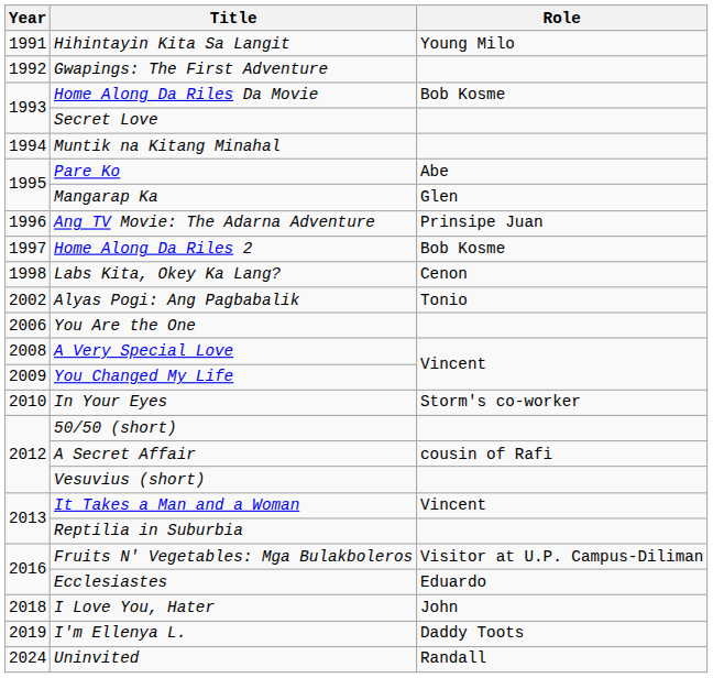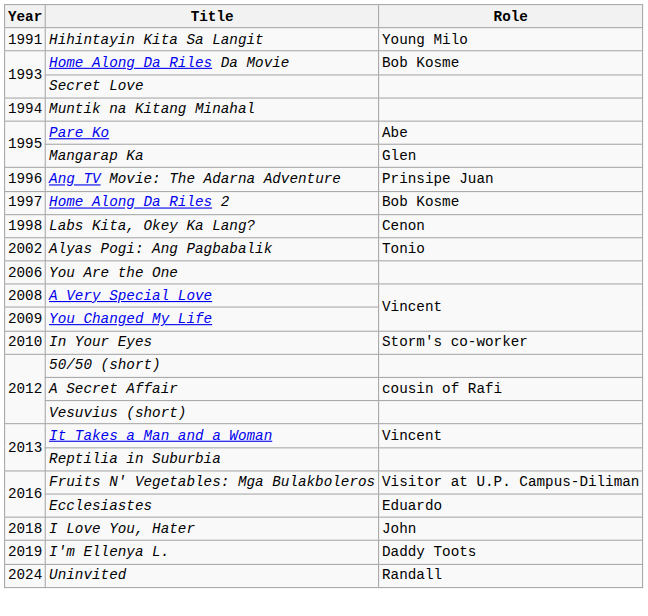- row: 1992 | Gwapings: The First Adventure
